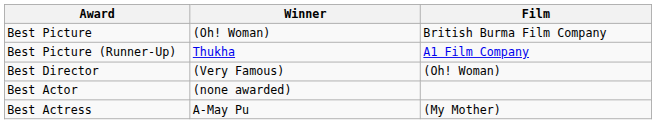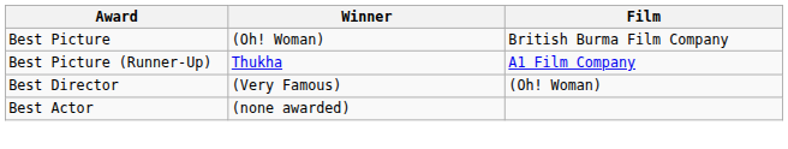- row: Best Actress | A-May Pu | (My Mother)
